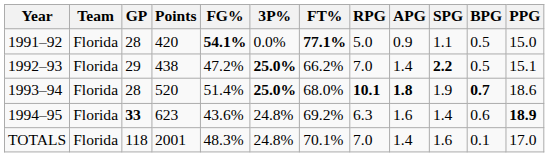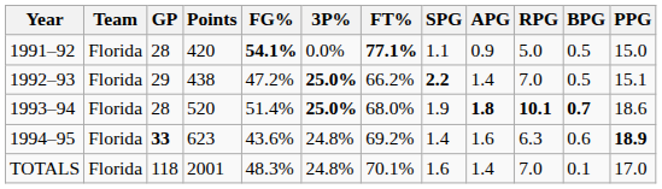columns swapped: RPG <-> SPG
